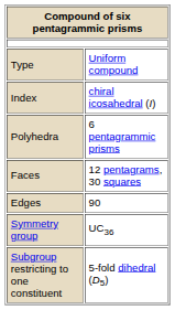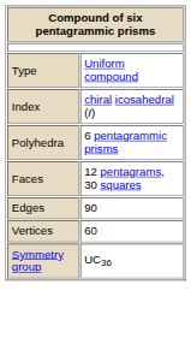+ row: Vertices | 60
- row: Subgroup restricting to one constituent | 5-fold dihedral (D5)
